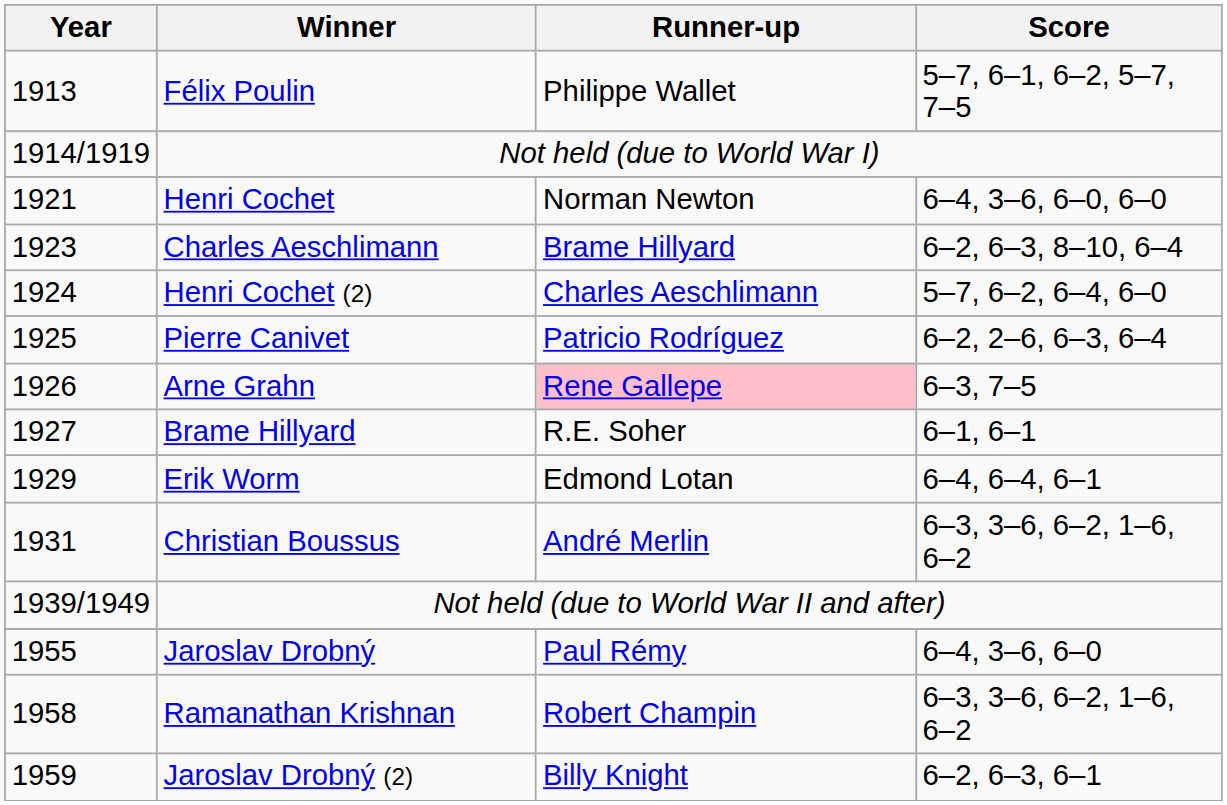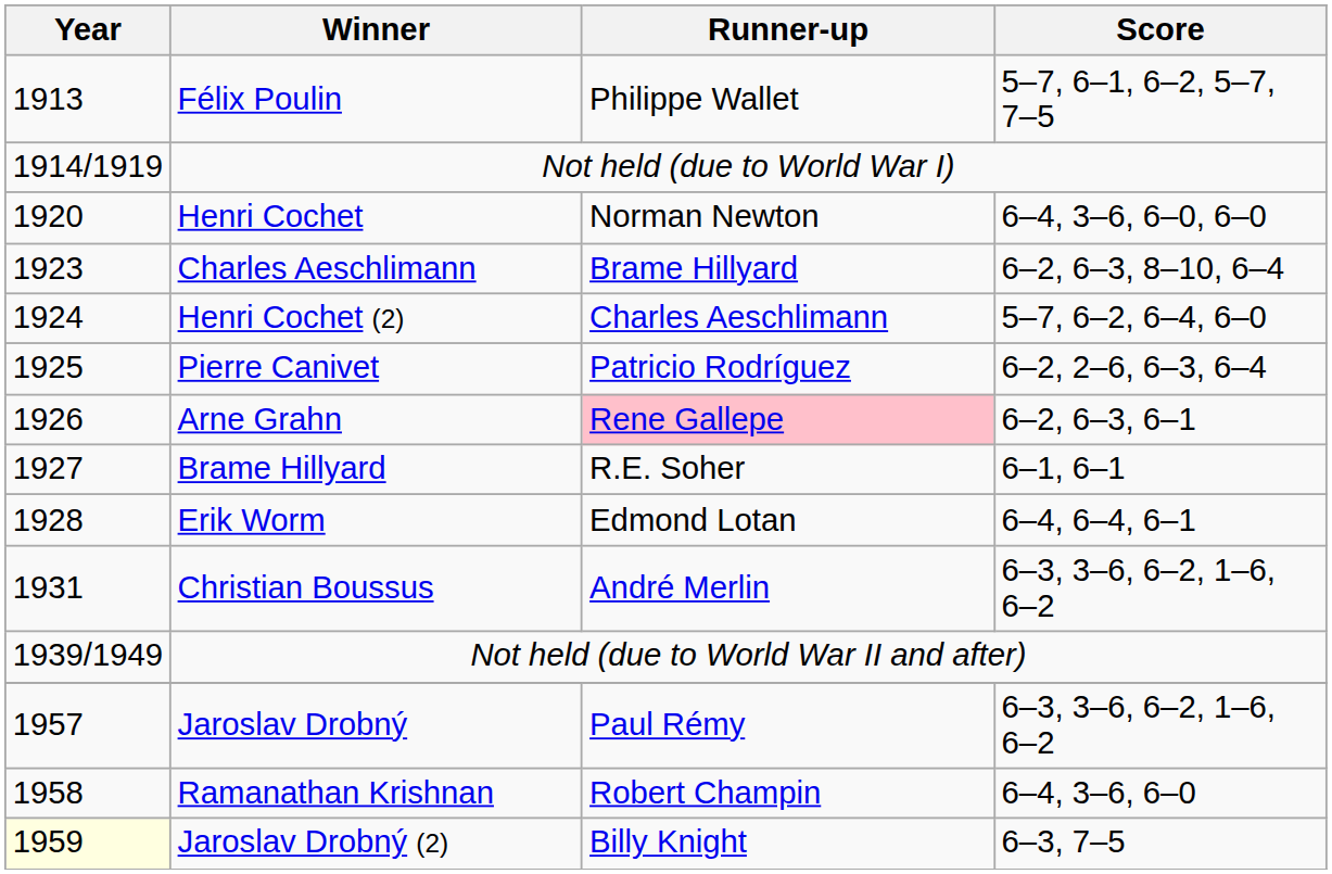Henri Cochet | Year: 1921 -> 1920
Arne Grahn | Score: 6–3, 7–5 -> 6–2, 6–3, 6–1
Erik Worm | Year: 1929 -> 1928
Jaroslav Drobný | Year: 1955 -> 1957
Jaroslav Drobný | Score: 6–4, 3–6, 6–0 -> 6–3, 3–6, 6–2, 1–6, 6–2
Ramanathan Krishnan | Score: 6–3, 3–6, 6–2, 1–6, 6–2 -> 6–4, 3–6, 6–0
Jaroslav Drobný (2) | Year: no background -> lightyellow background
Jaroslav Drobný (2) | Score: 6–2, 6–3, 6–1 -> 6–3, 7–5
